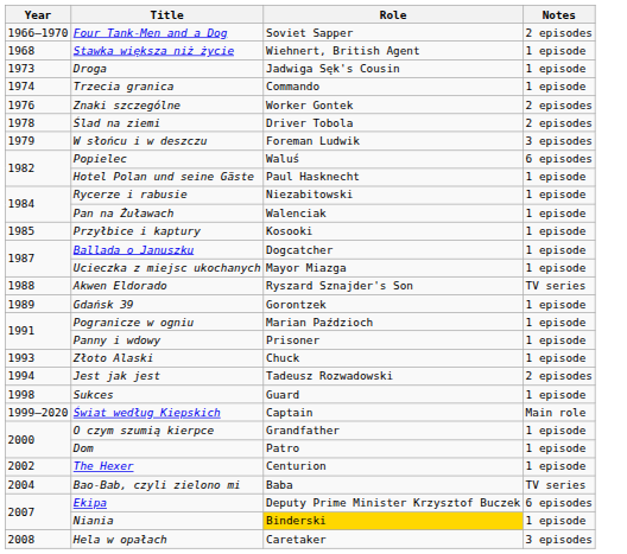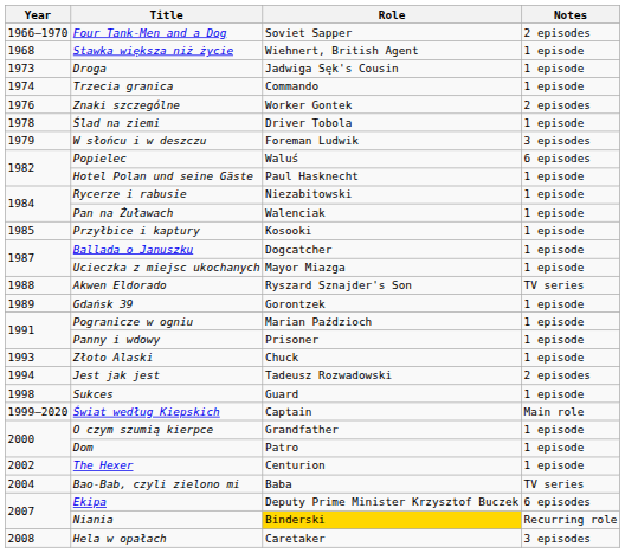Ślad na ziemi | Notes: 2 episodes -> 1 episode
Niania | Notes: 1 episode -> Recurring role
